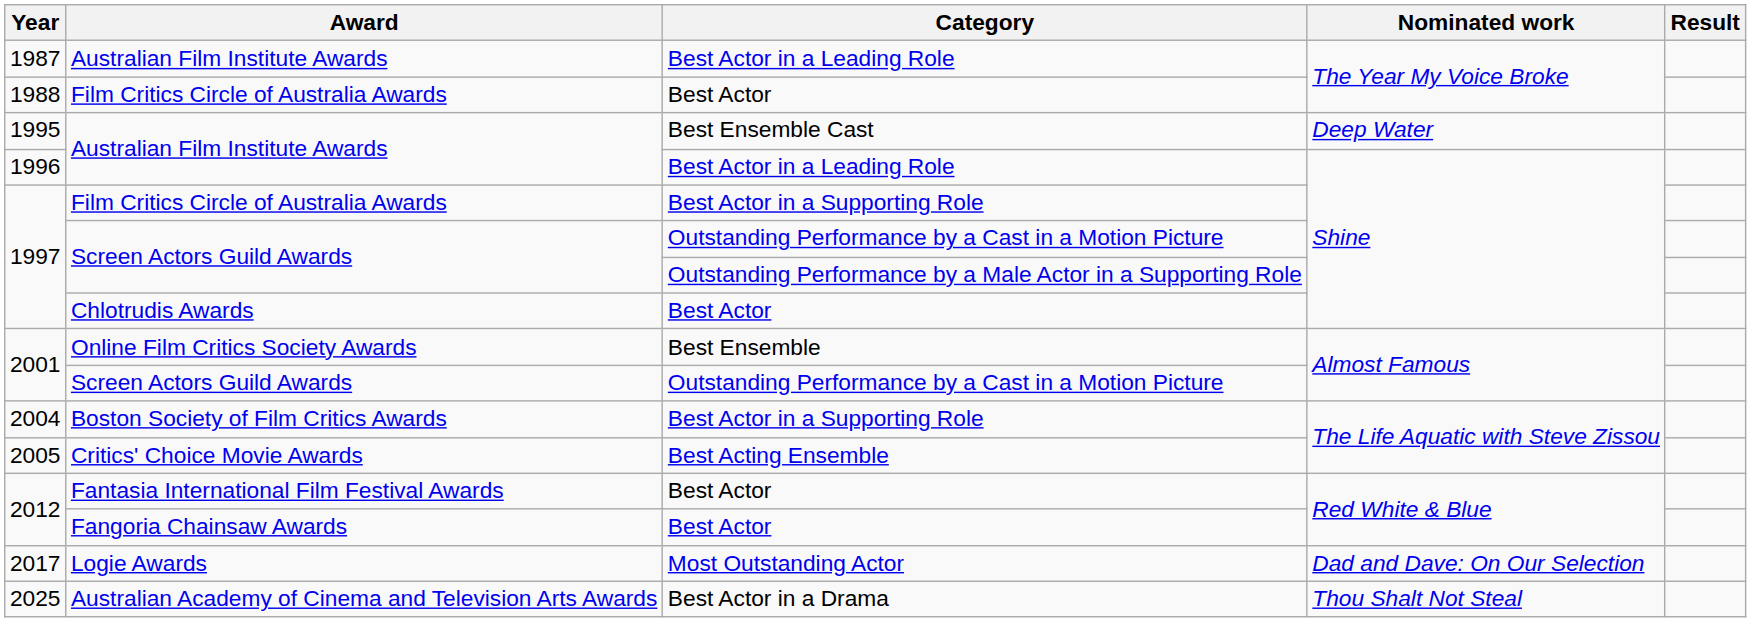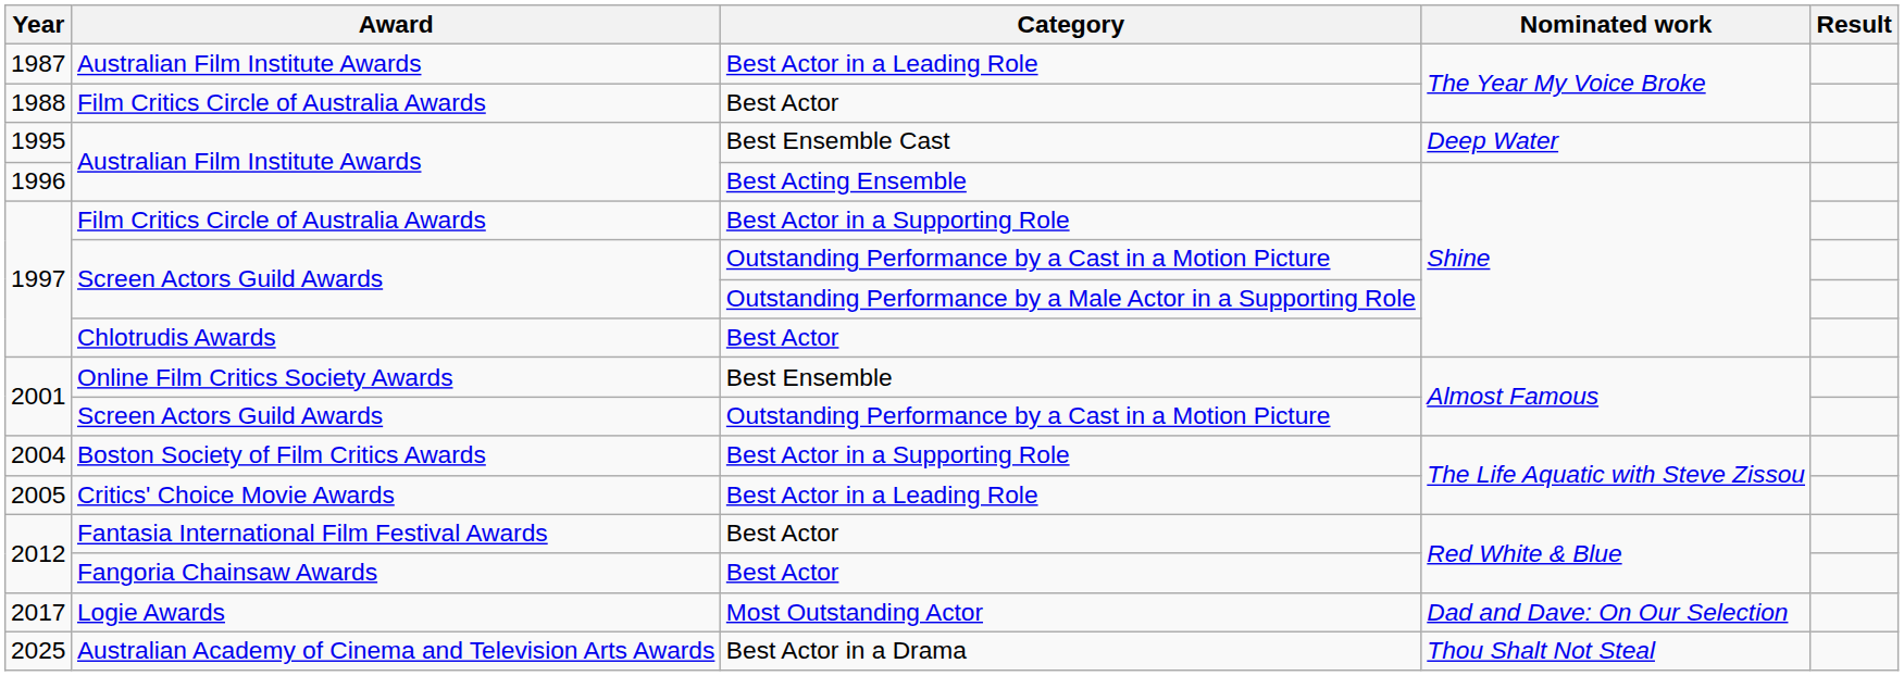1996 | Category: Best Actor in a Leading Role -> Best Acting Ensemble
2005 | Category: Best Acting Ensemble -> Best Actor in a Leading Role
